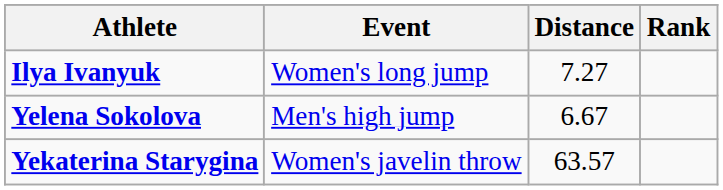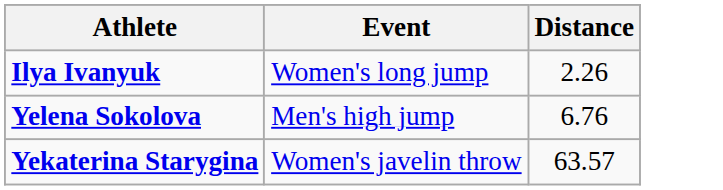- column: Rank
Ilya Ivanyuk | Distance: 7.27 -> 2.26
Yelena Sokolova | Distance: 6.67 -> 6.76
